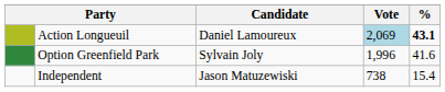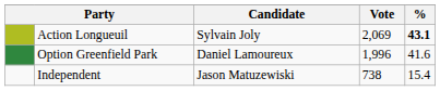Action Longueuil | Candidate: Daniel Lamoureux -> Sylvain Joly
Action Longueuil | Vote: lightblue background -> no background
Option Greenfield Park | Candidate: Sylvain Joly -> Daniel Lamoureux
